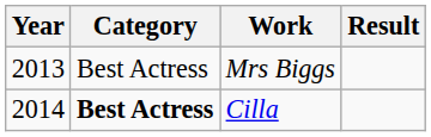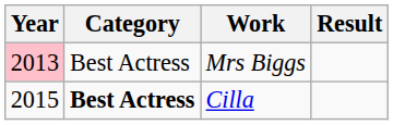Mrs Biggs | Year: no background -> pink background
Cilla | Year: 2014 -> 2015
